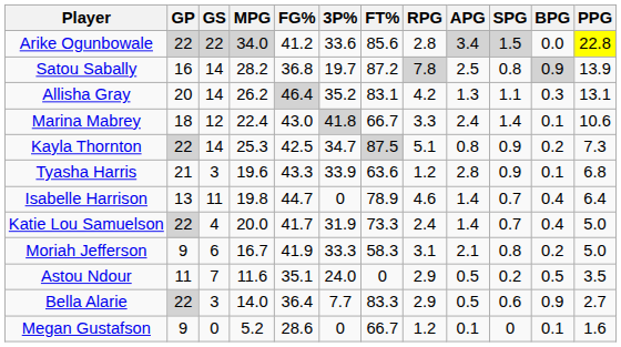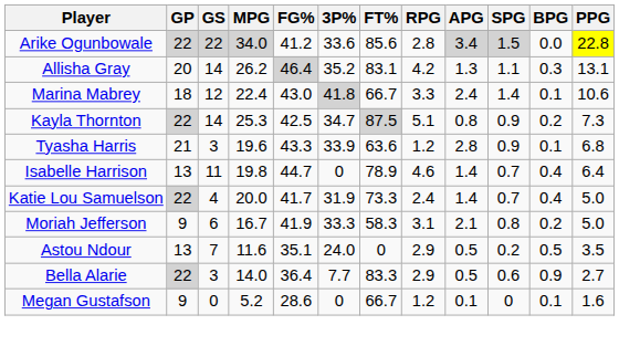- row: Satou Sabally | 16 | 14 | 28.2 | 36.8 | 19.7 | 87.2 | 7.8 | 2.5 | 0.8 | 0.9 | 13.9
Astou Ndour | GP: 11 -> 13
